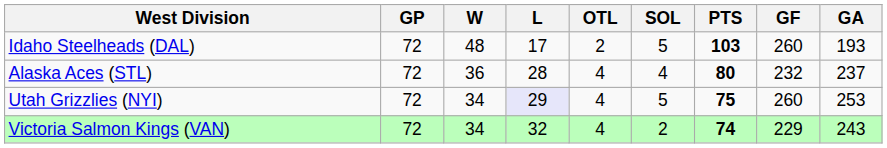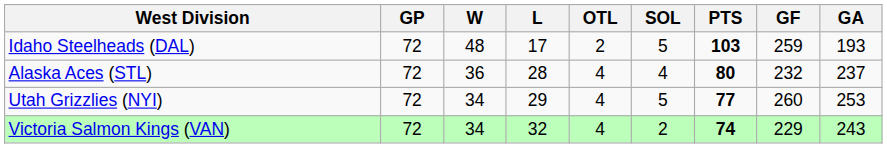Idaho Steelheads (DAL) | GF: 260 -> 259
Utah Grizzlies (NYI) | L: lavender background -> no background
Utah Grizzlies (NYI) | PTS: 75 -> 77
